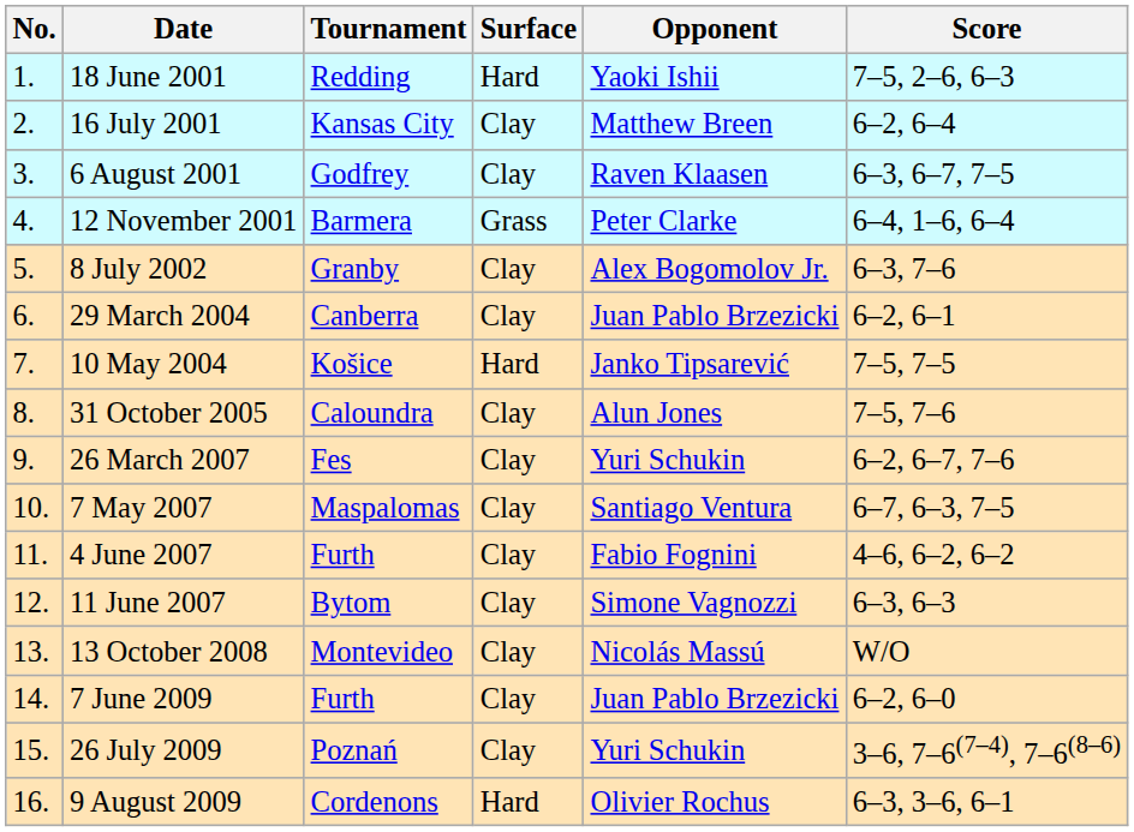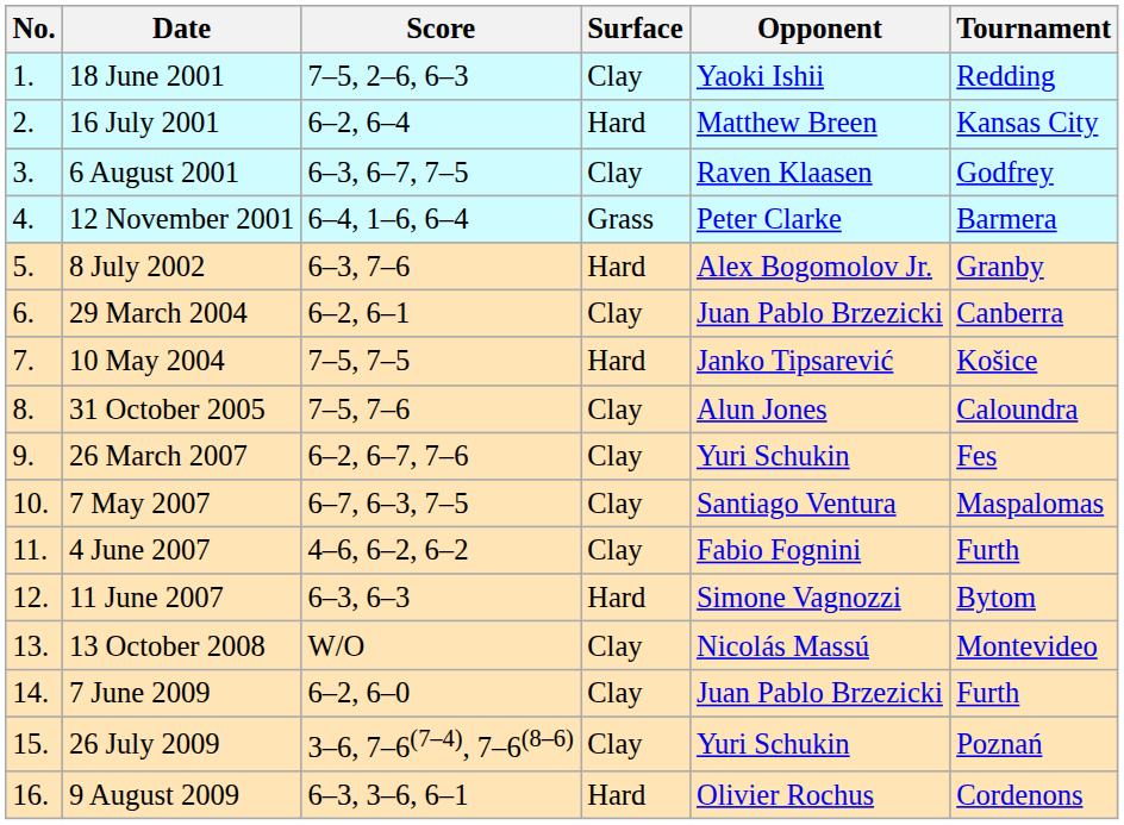columns swapped: Tournament <-> Score
18 June 2001 | Surface: Hard -> Clay
16 July 2001 | Surface: Clay -> Hard
8 July 2002 | Surface: Clay -> Hard
11 June 2007 | Surface: Clay -> Hard
